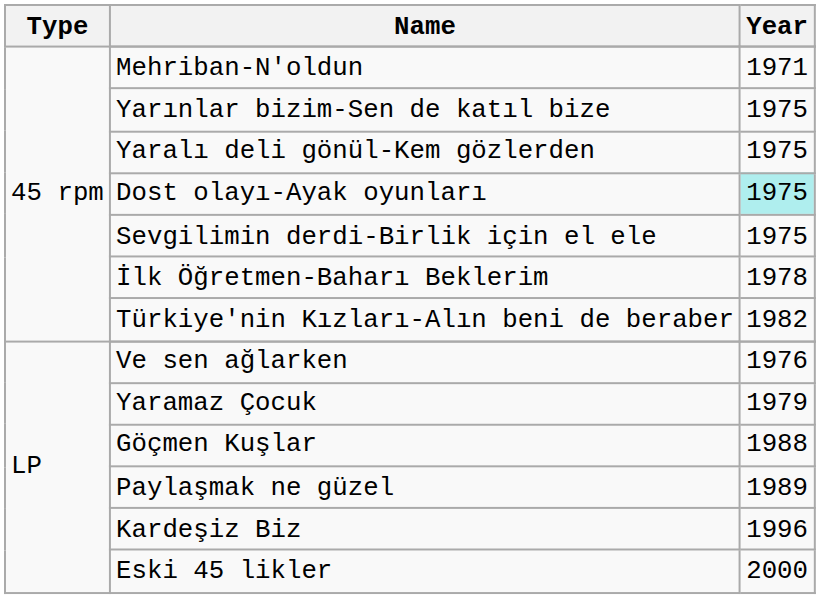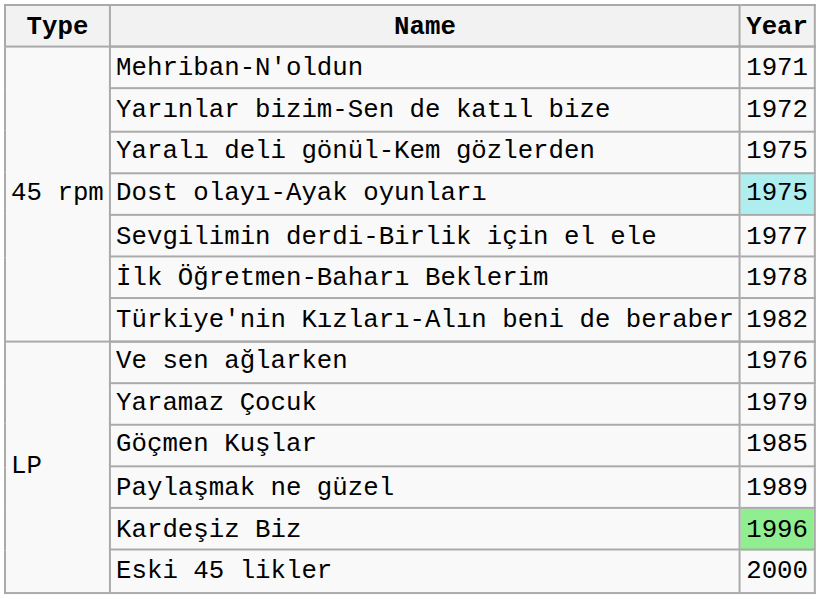Yarınlar bizim-Sen de katıl bize | Year: 1975 -> 1972
Sevgilimin derdi-Birlik için el ele | Year: 1975 -> 1977
Göçmen Kuşlar | Year: 1988 -> 1985
Kardeşiz Biz | Year: no background -> lightgreen background
